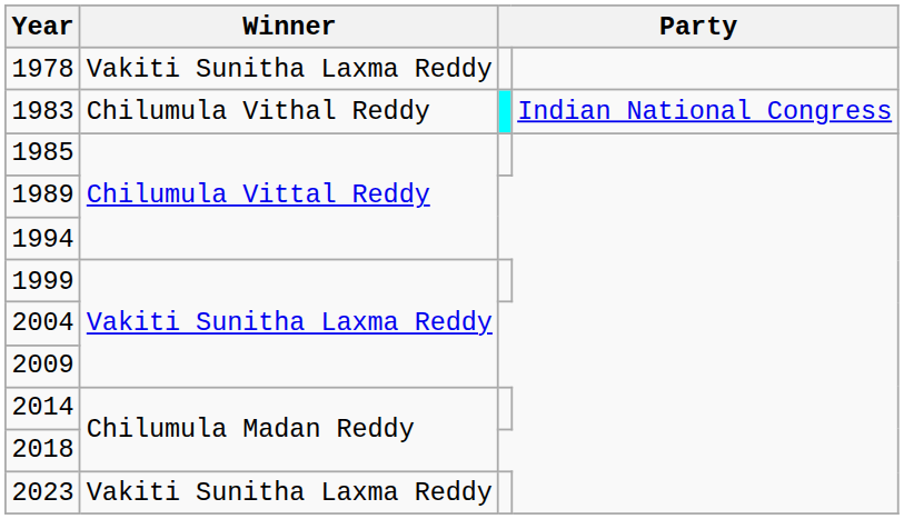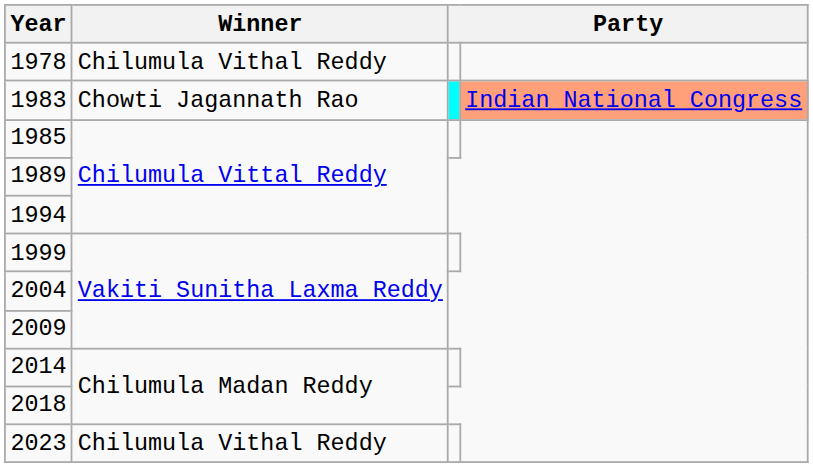1978 | Winner: Vakiti Sunitha Laxma Reddy -> Chilumula Vithal Reddy
1983 | Winner: Chilumula Vithal Reddy -> Chowti Jagannath Rao
1983 | column 4: no background -> lightsalmon background
2023 | Winner: Vakiti Sunitha Laxma Reddy -> Chilumula Vithal Reddy
